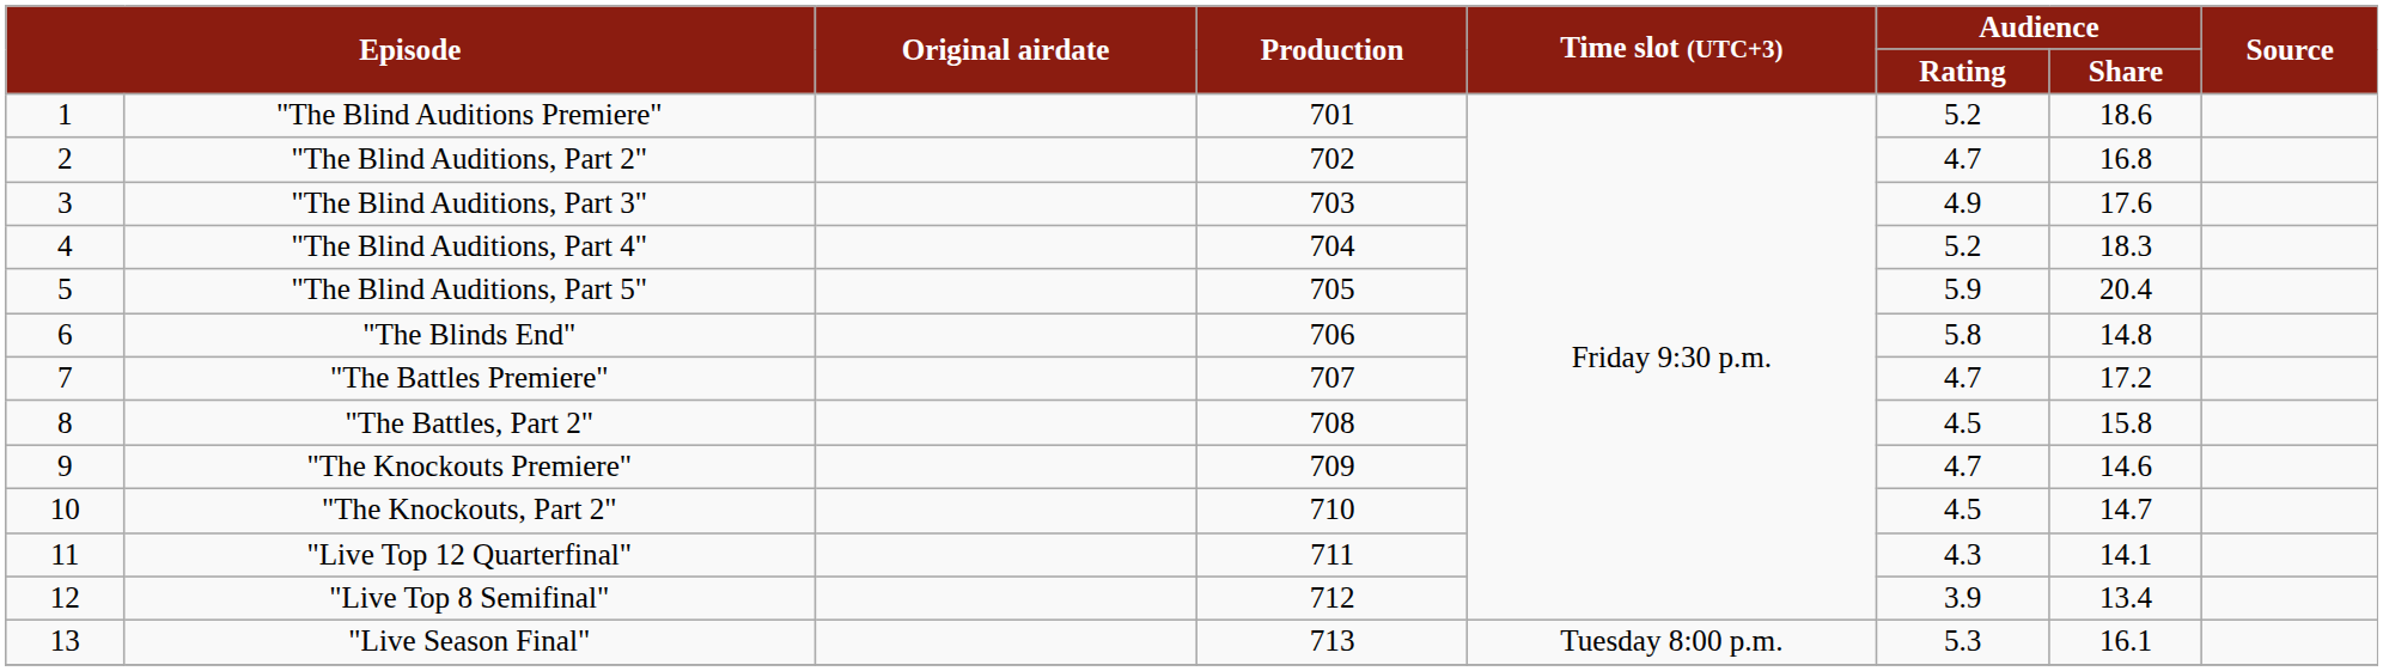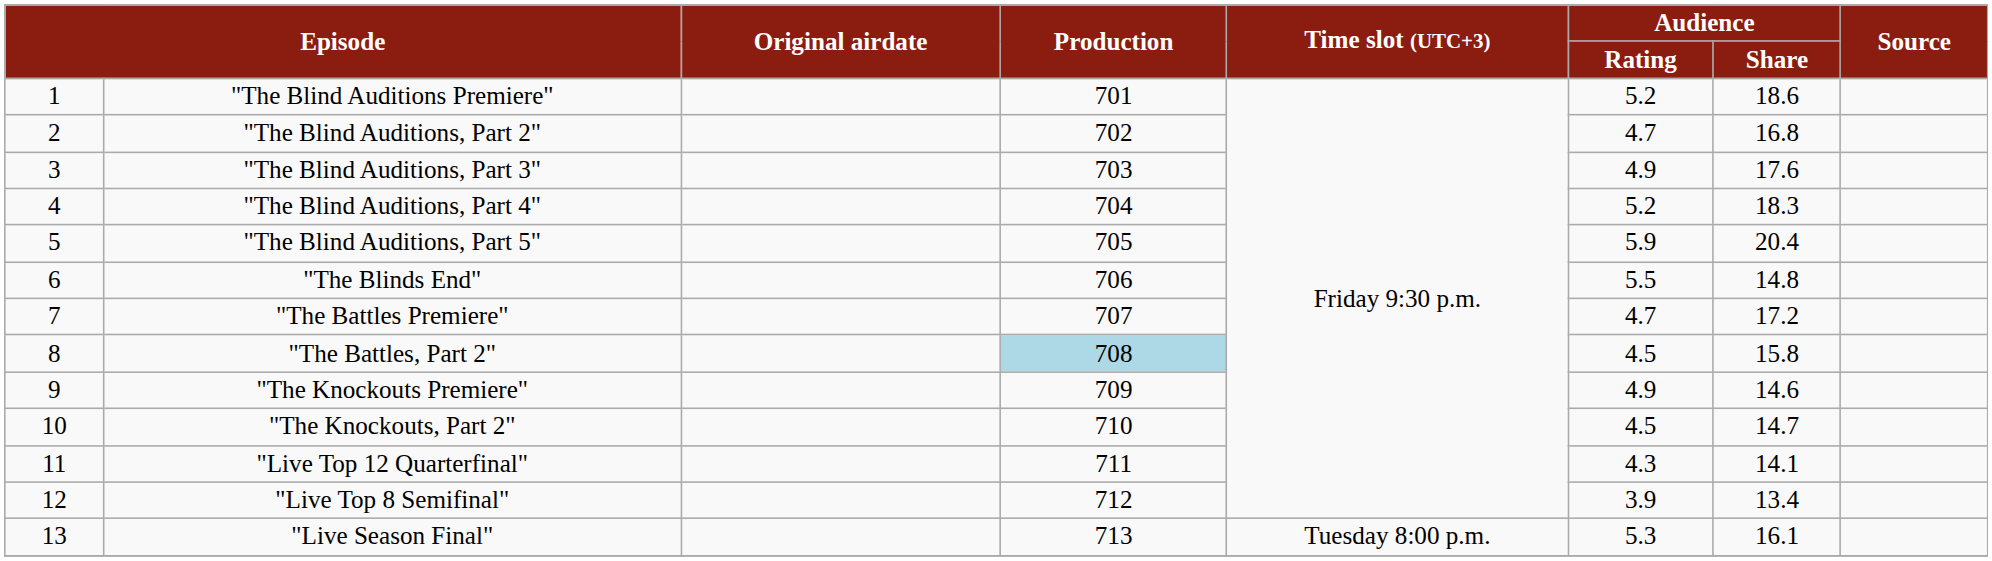"The Blinds End" | Audience / Rating: 5.8 -> 5.5
"The Battles, Part 2" | Production: no background -> lightblue background
"The Knockouts Premiere" | Audience / Rating: 4.7 -> 4.9
